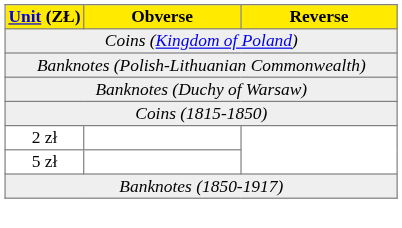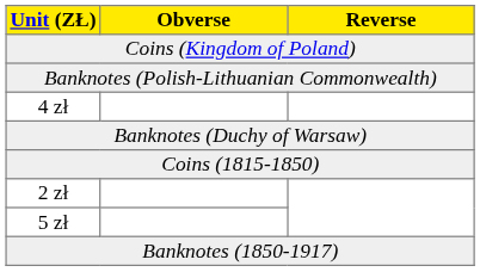+ row: 4 zł
